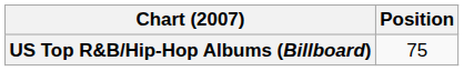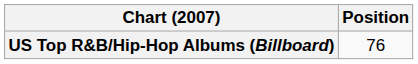US Top R&B/Hip-Hop Albums (Billboard) | Position: 75 -> 76
